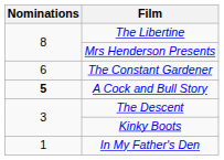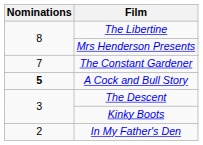The Constant Gardener | Nominations: 6 -> 7
In My Father's Den | Nominations: 1 -> 2
